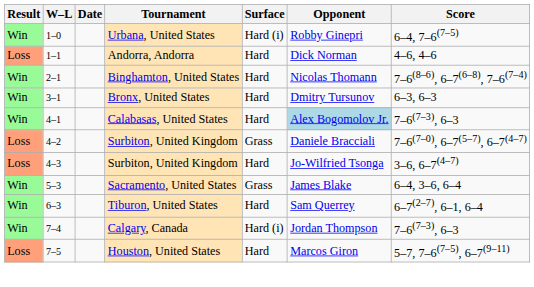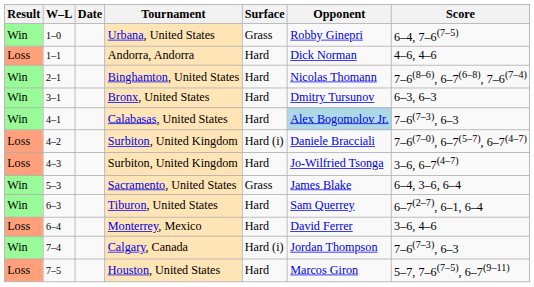Urbana, United States | Surface: Hard (i) -> Grass
4–2 / Surbiton, United Kingdom | Surface: Grass -> Hard (i)
+ row: Loss | 6–4 | Monterrey, Mexico | Hard | David Ferrer | 3–6, 4–6
